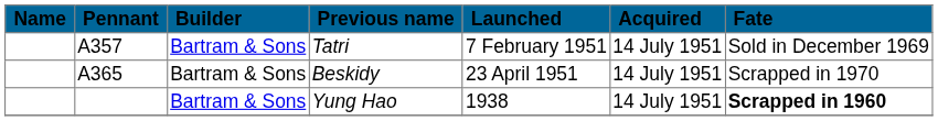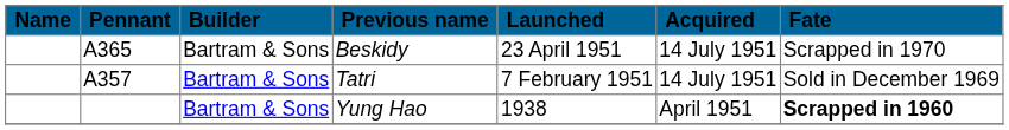rows swapped: Tatri <-> Beskidy
Yung Hao | Acquired: 14 July 1951 -> April 1951
